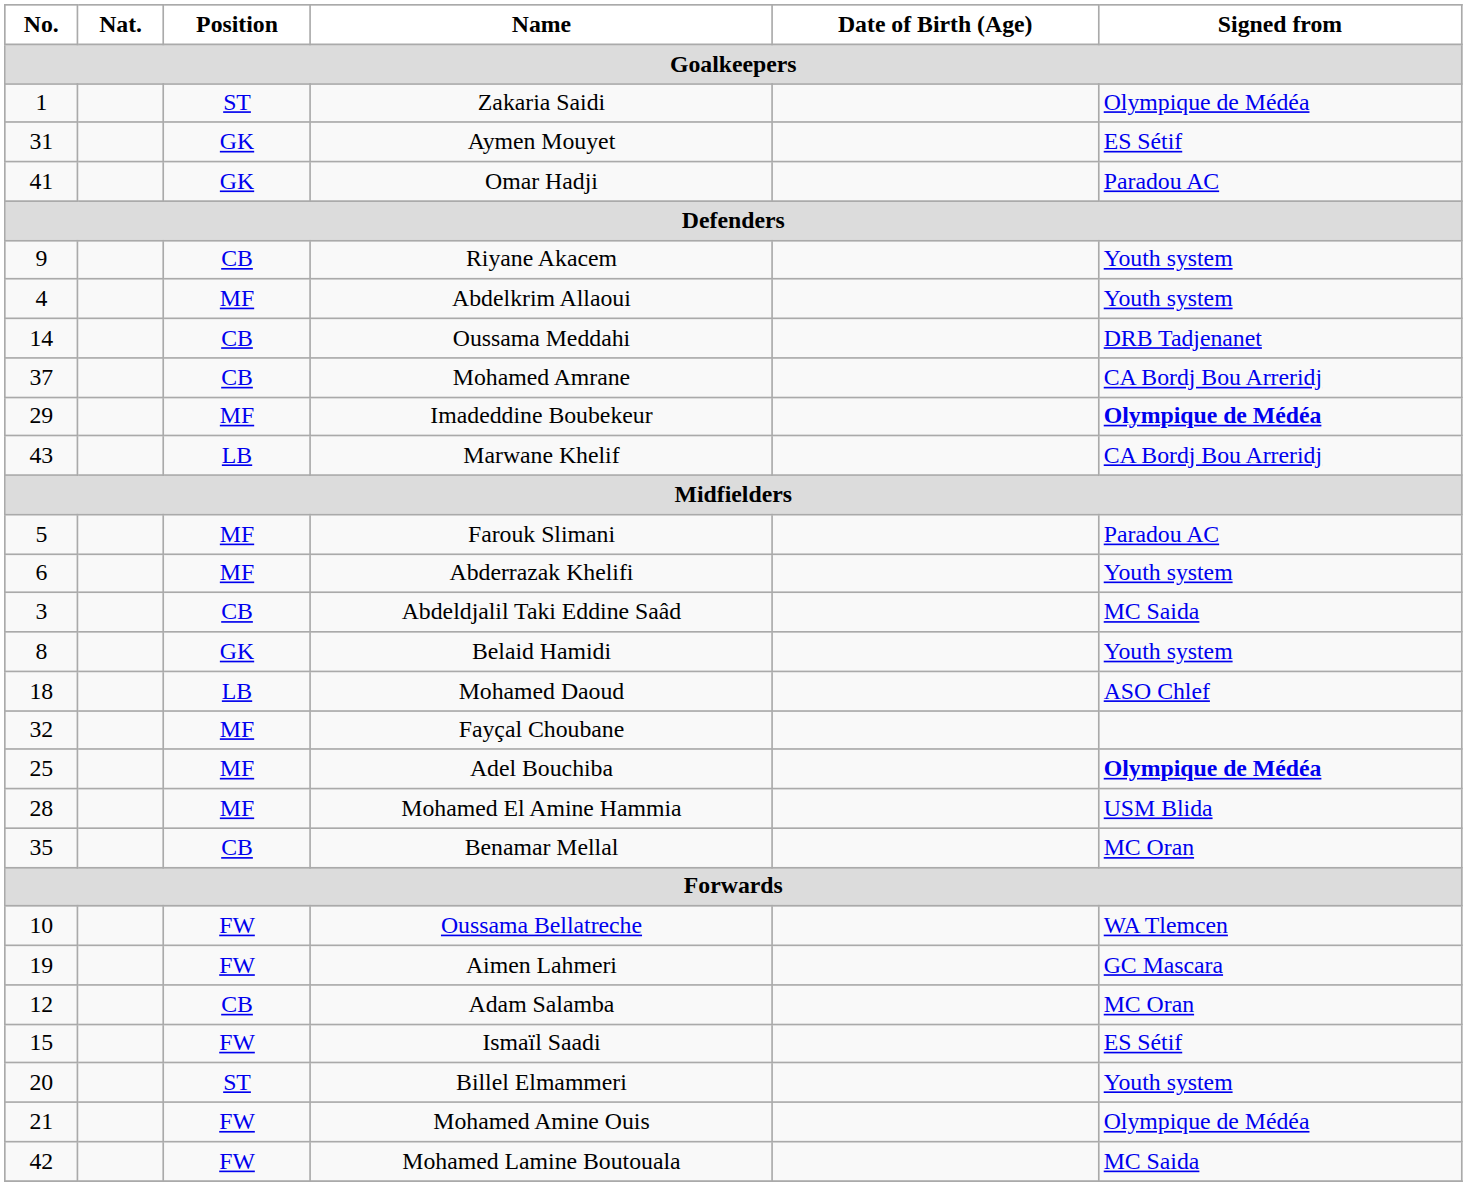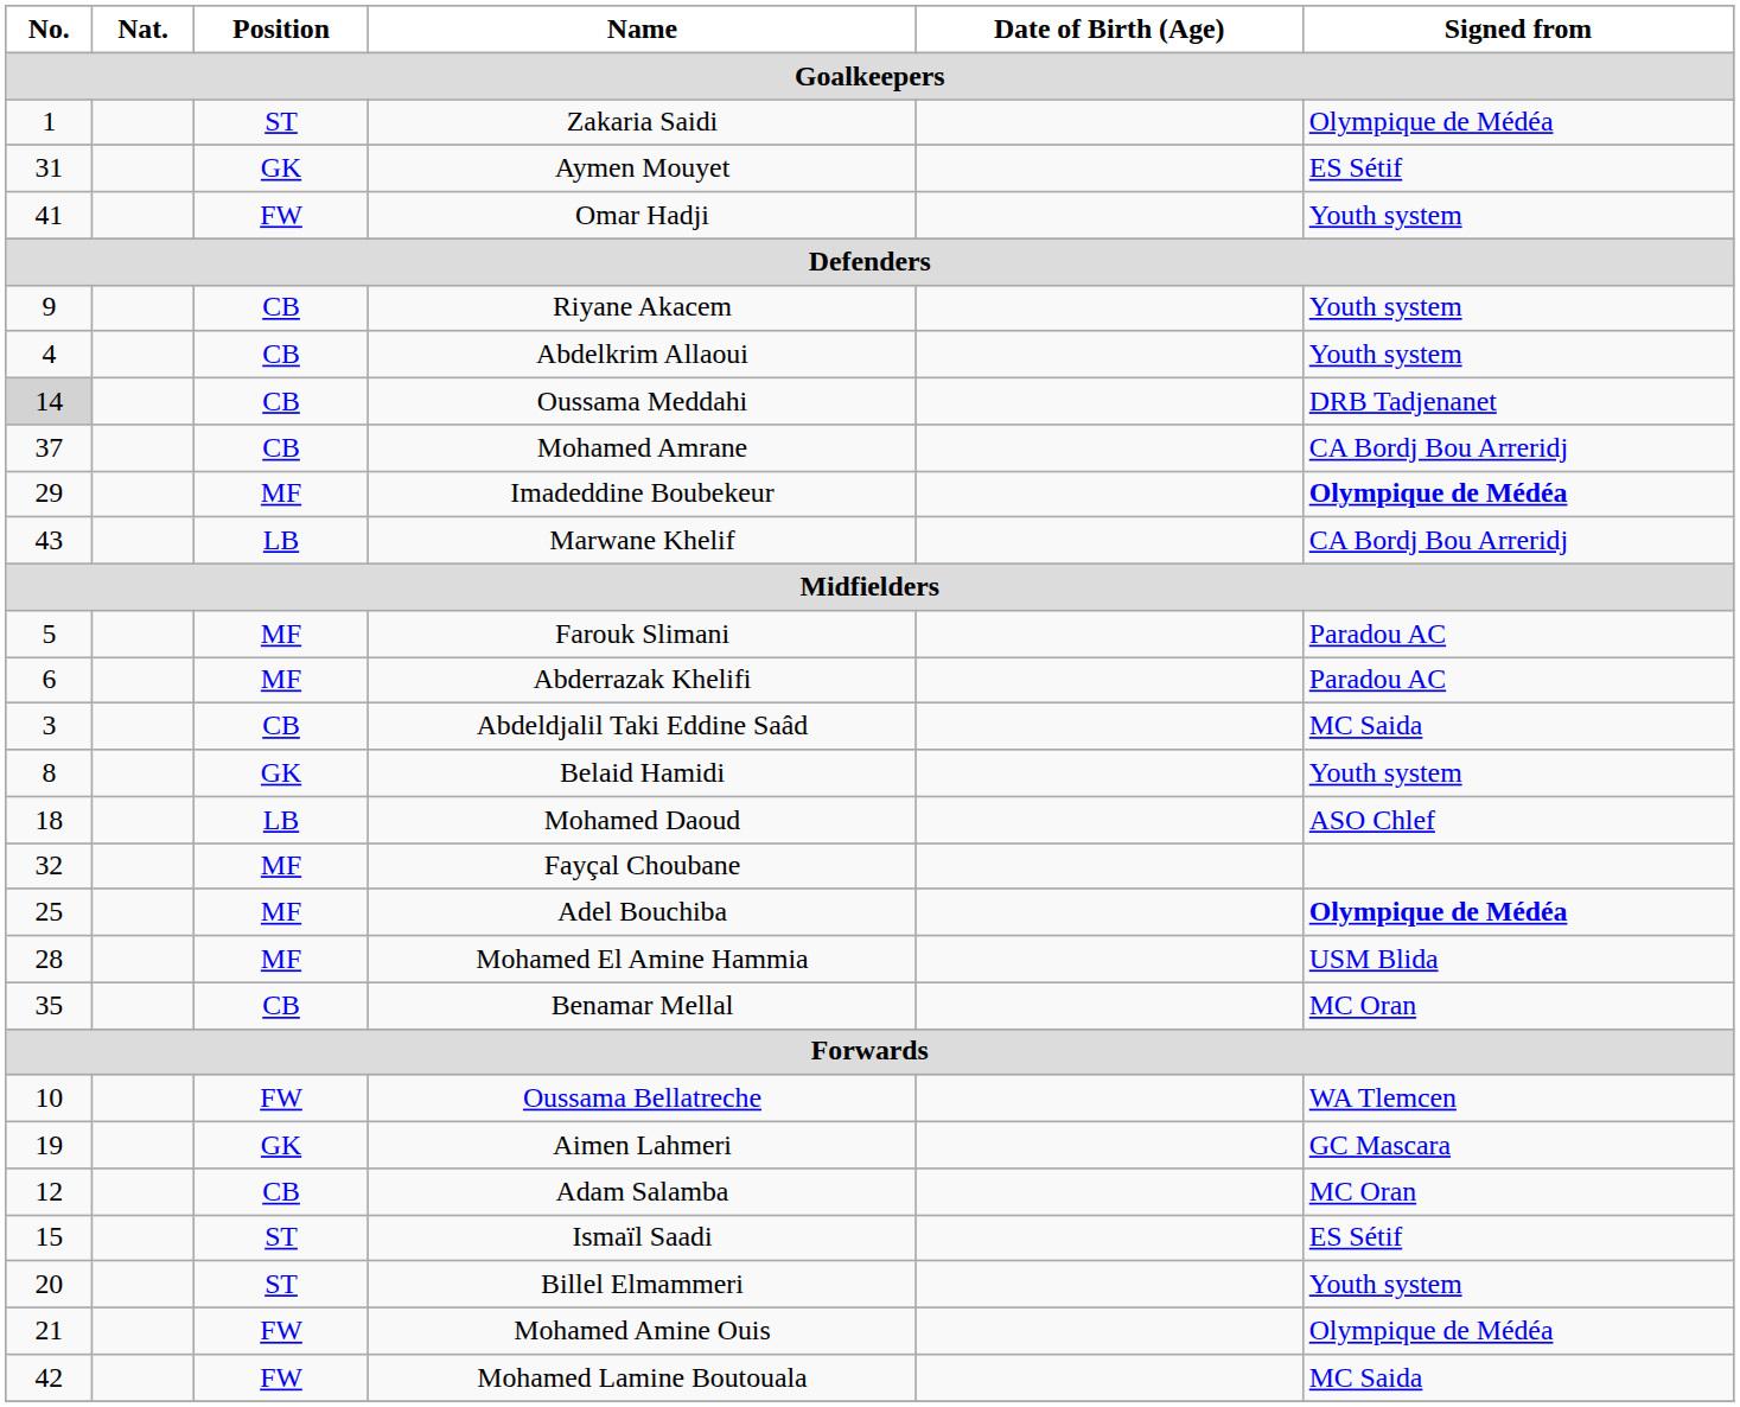Omar Hadji | Position: GK -> FW
Omar Hadji | Signed from: Paradou AC -> Youth system
Abdelkrim Allaoui | Position: MF -> CB
Oussama Meddahi | No.: no background -> lightgrey background
Abderrazak Khelifi | Signed from: Youth system -> Paradou AC
Aimen Lahmeri | Position: FW -> GK
Ismaïl Saadi | Position: FW -> ST
